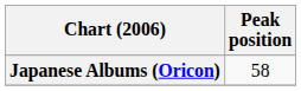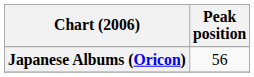Japanese Albums (Oricon) | Peak position: 58 -> 56
